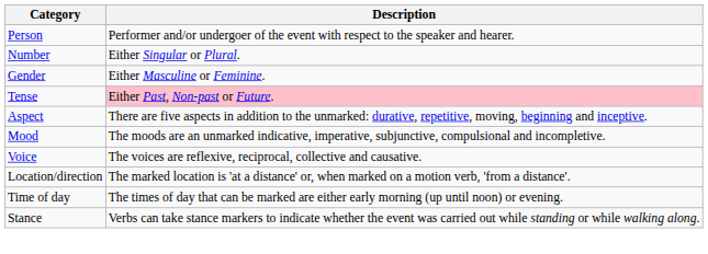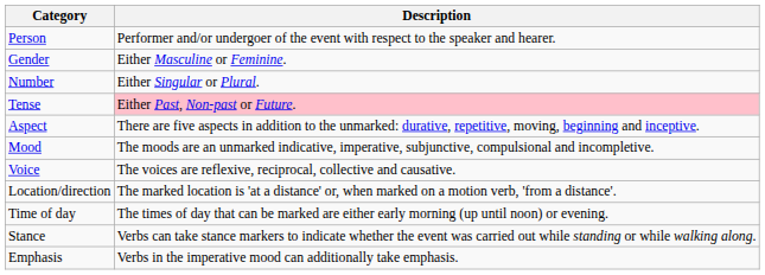rows swapped: Number <-> Gender
+ row: Emphasis | Verbs in the imperative mood can additionally take emphasis.
